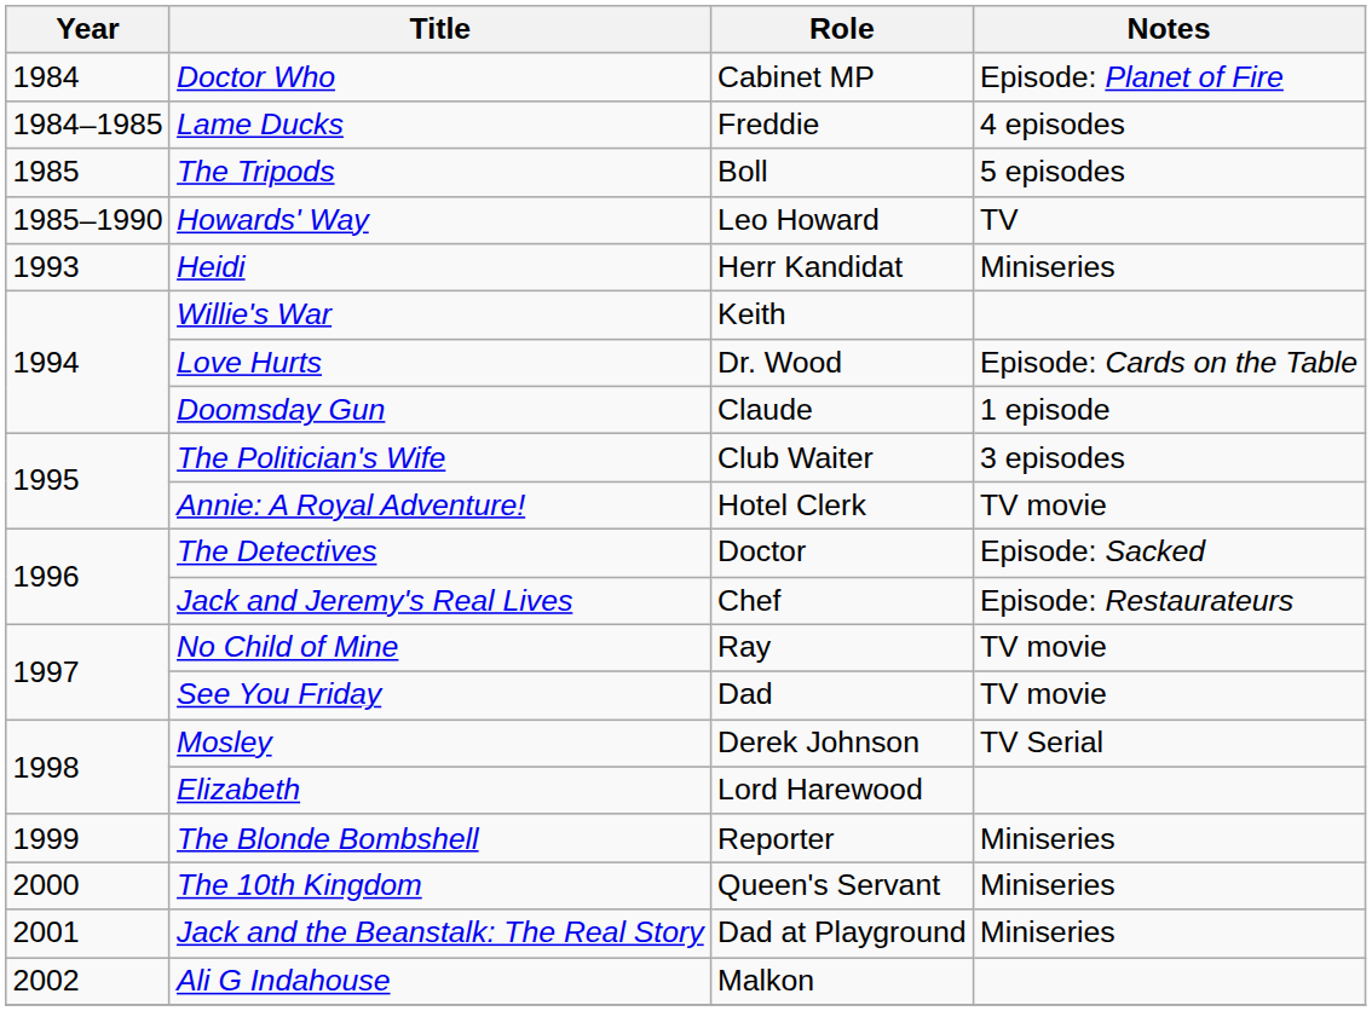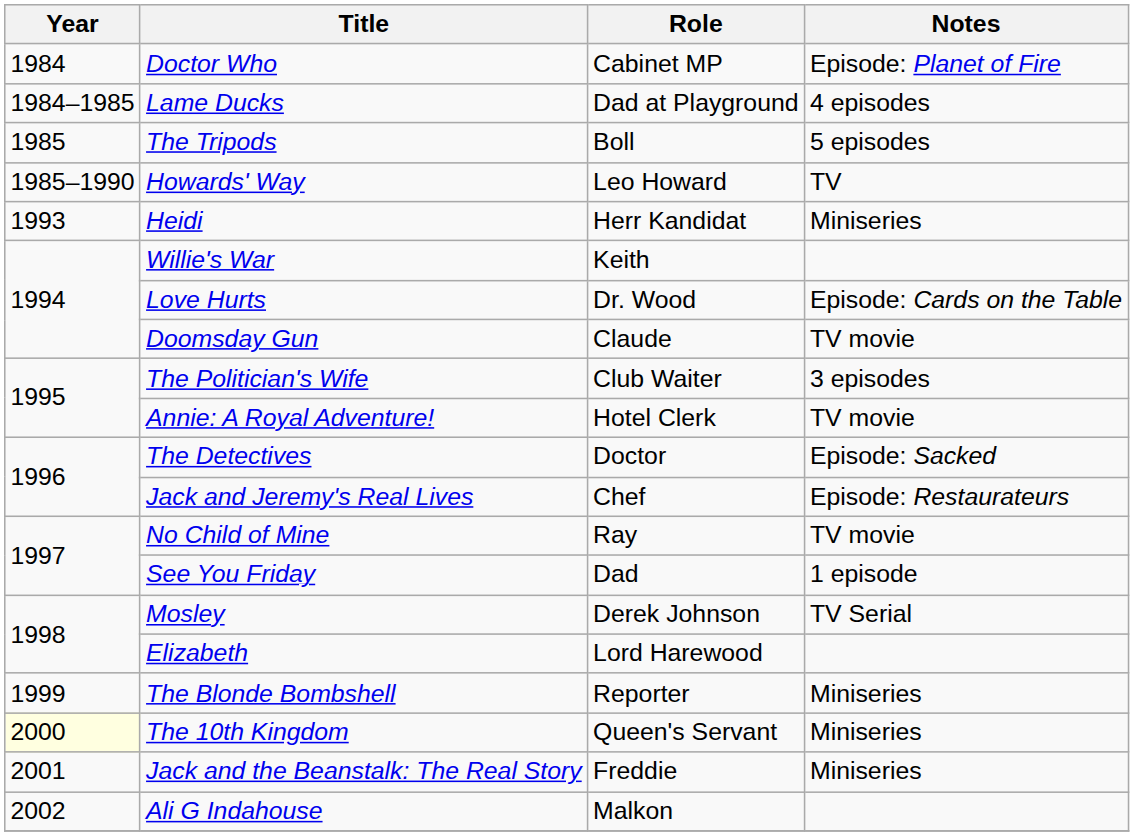Lame Ducks | Role: Freddie -> Dad at Playground
Doomsday Gun | Notes: 1 episode -> TV movie
See You Friday | Notes: TV movie -> 1 episode
The 10th Kingdom | Year: no background -> lightyellow background
Jack and the Beanstalk: The Real Story | Role: Dad at Playground -> Freddie
